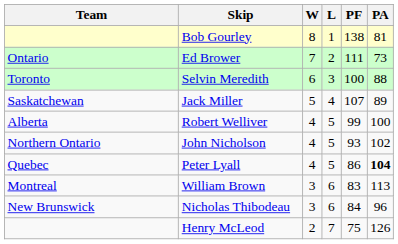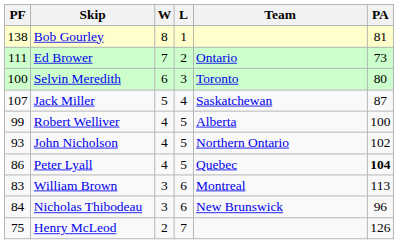columns swapped: Team <-> PF
Selvin Meredith | PA: 88 -> 80
Jack Miller | PA: 89 -> 87
